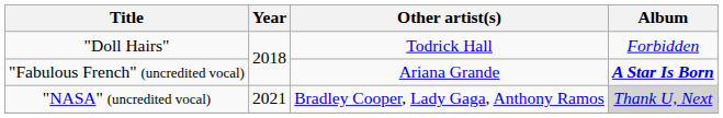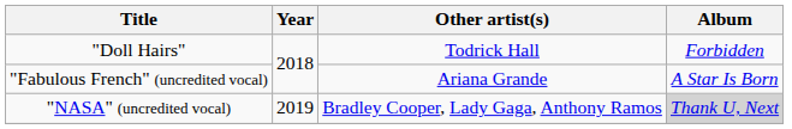"Fabulous French" (uncredited vocal) | Album: bold -> normal
"NASA" (uncredited vocal) | Year: 2021 -> 2019
